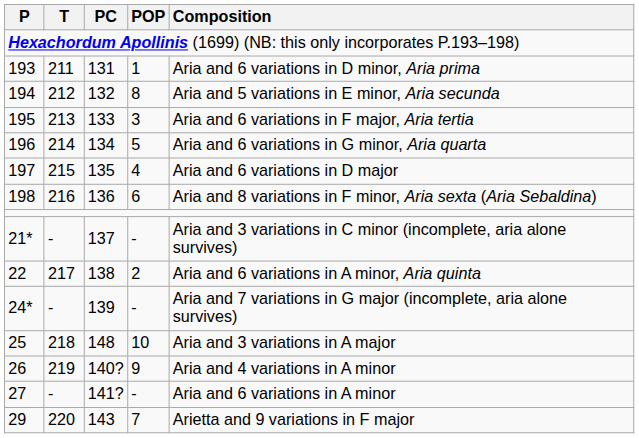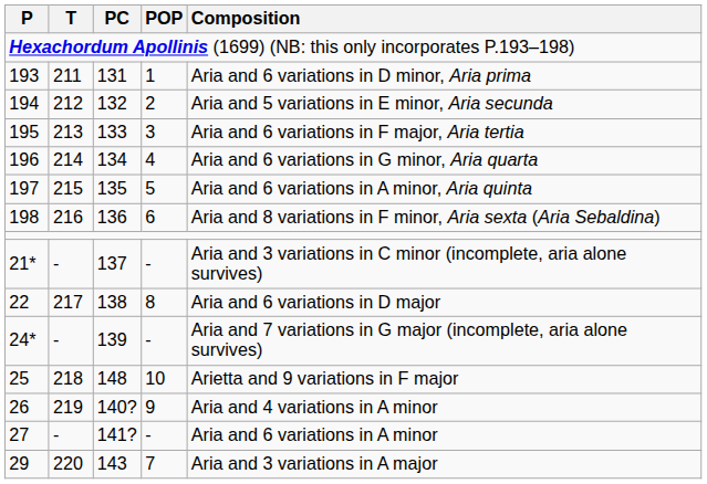194 | POP: 8 -> 2
196 | POP: 5 -> 4
197 | POP: 4 -> 5
197 | Composition: Aria and 6 variations in D major -> Aria and 6 variations in A minor, Aria quinta
22 | POP: 2 -> 8
22 | Composition: Aria and 6 variations in A minor, Aria quinta -> Aria and 6 variations in D major
25 | Composition: Aria and 3 variations in A major -> Arietta and 9 variations in F major
29 | Composition: Arietta and 9 variations in F major -> Aria and 3 variations in A major
